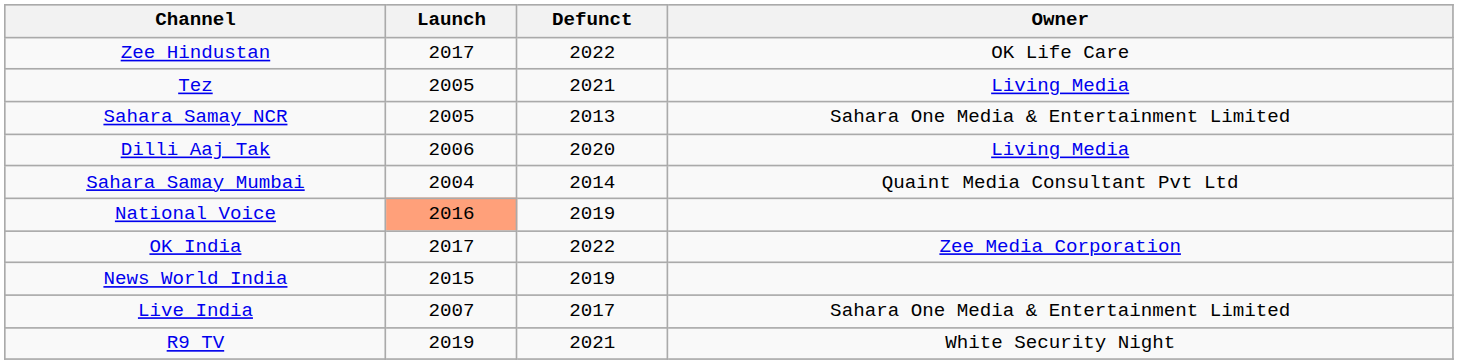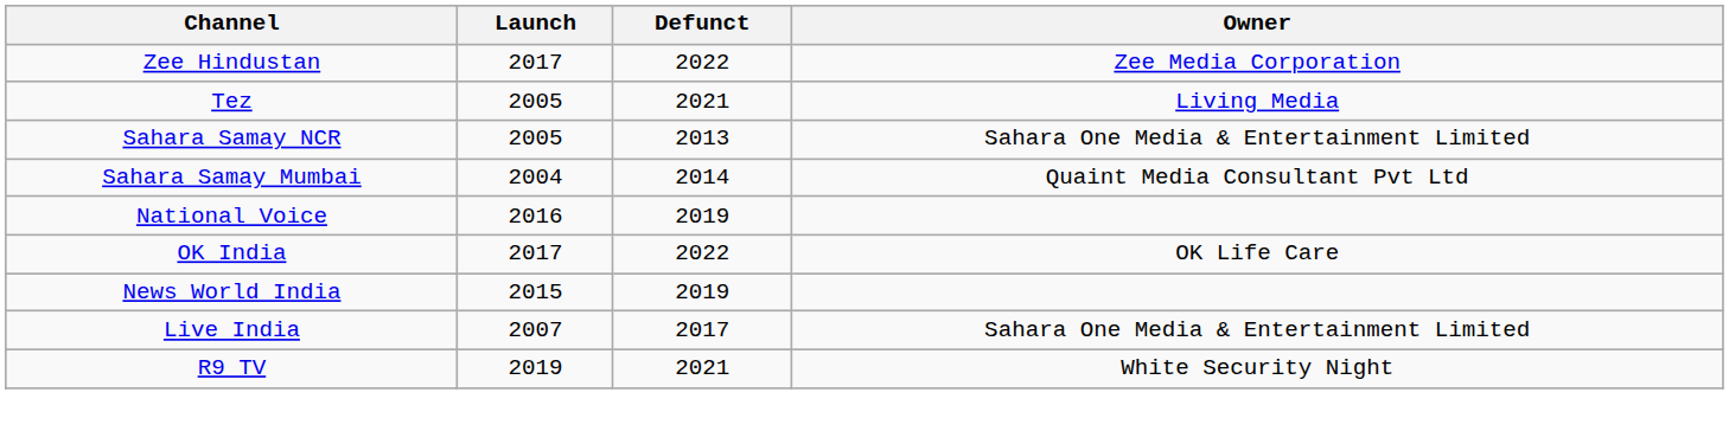Zee Hindustan | Owner: OK Life Care -> Zee Media Corporation
- row: Dilli Aaj Tak | 2006 | 2020 | Living Media
National Voice | Launch: lightsalmon background -> no background
OK India | Owner: Zee Media Corporation -> OK Life Care
